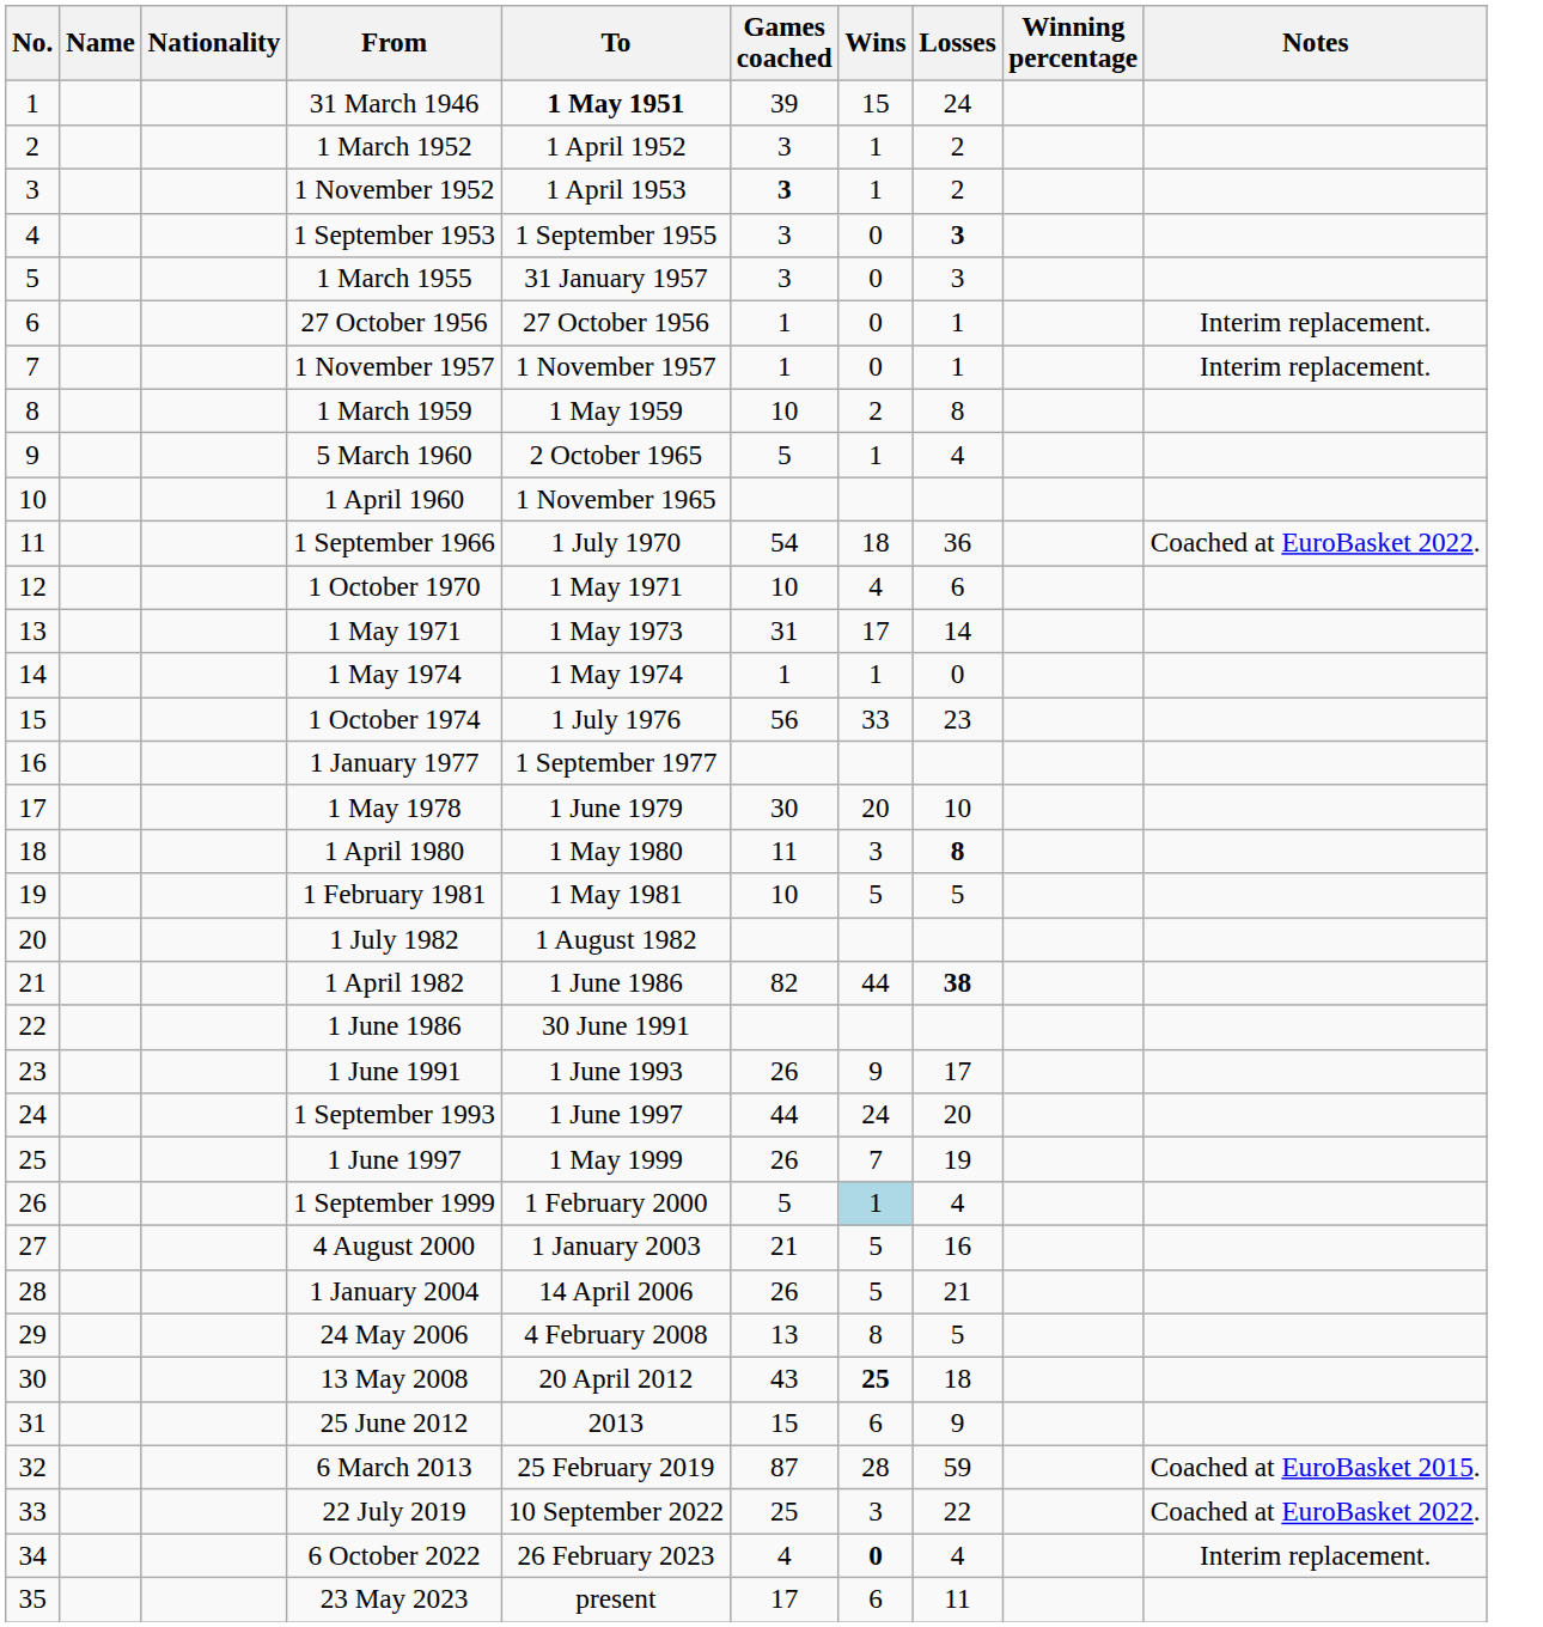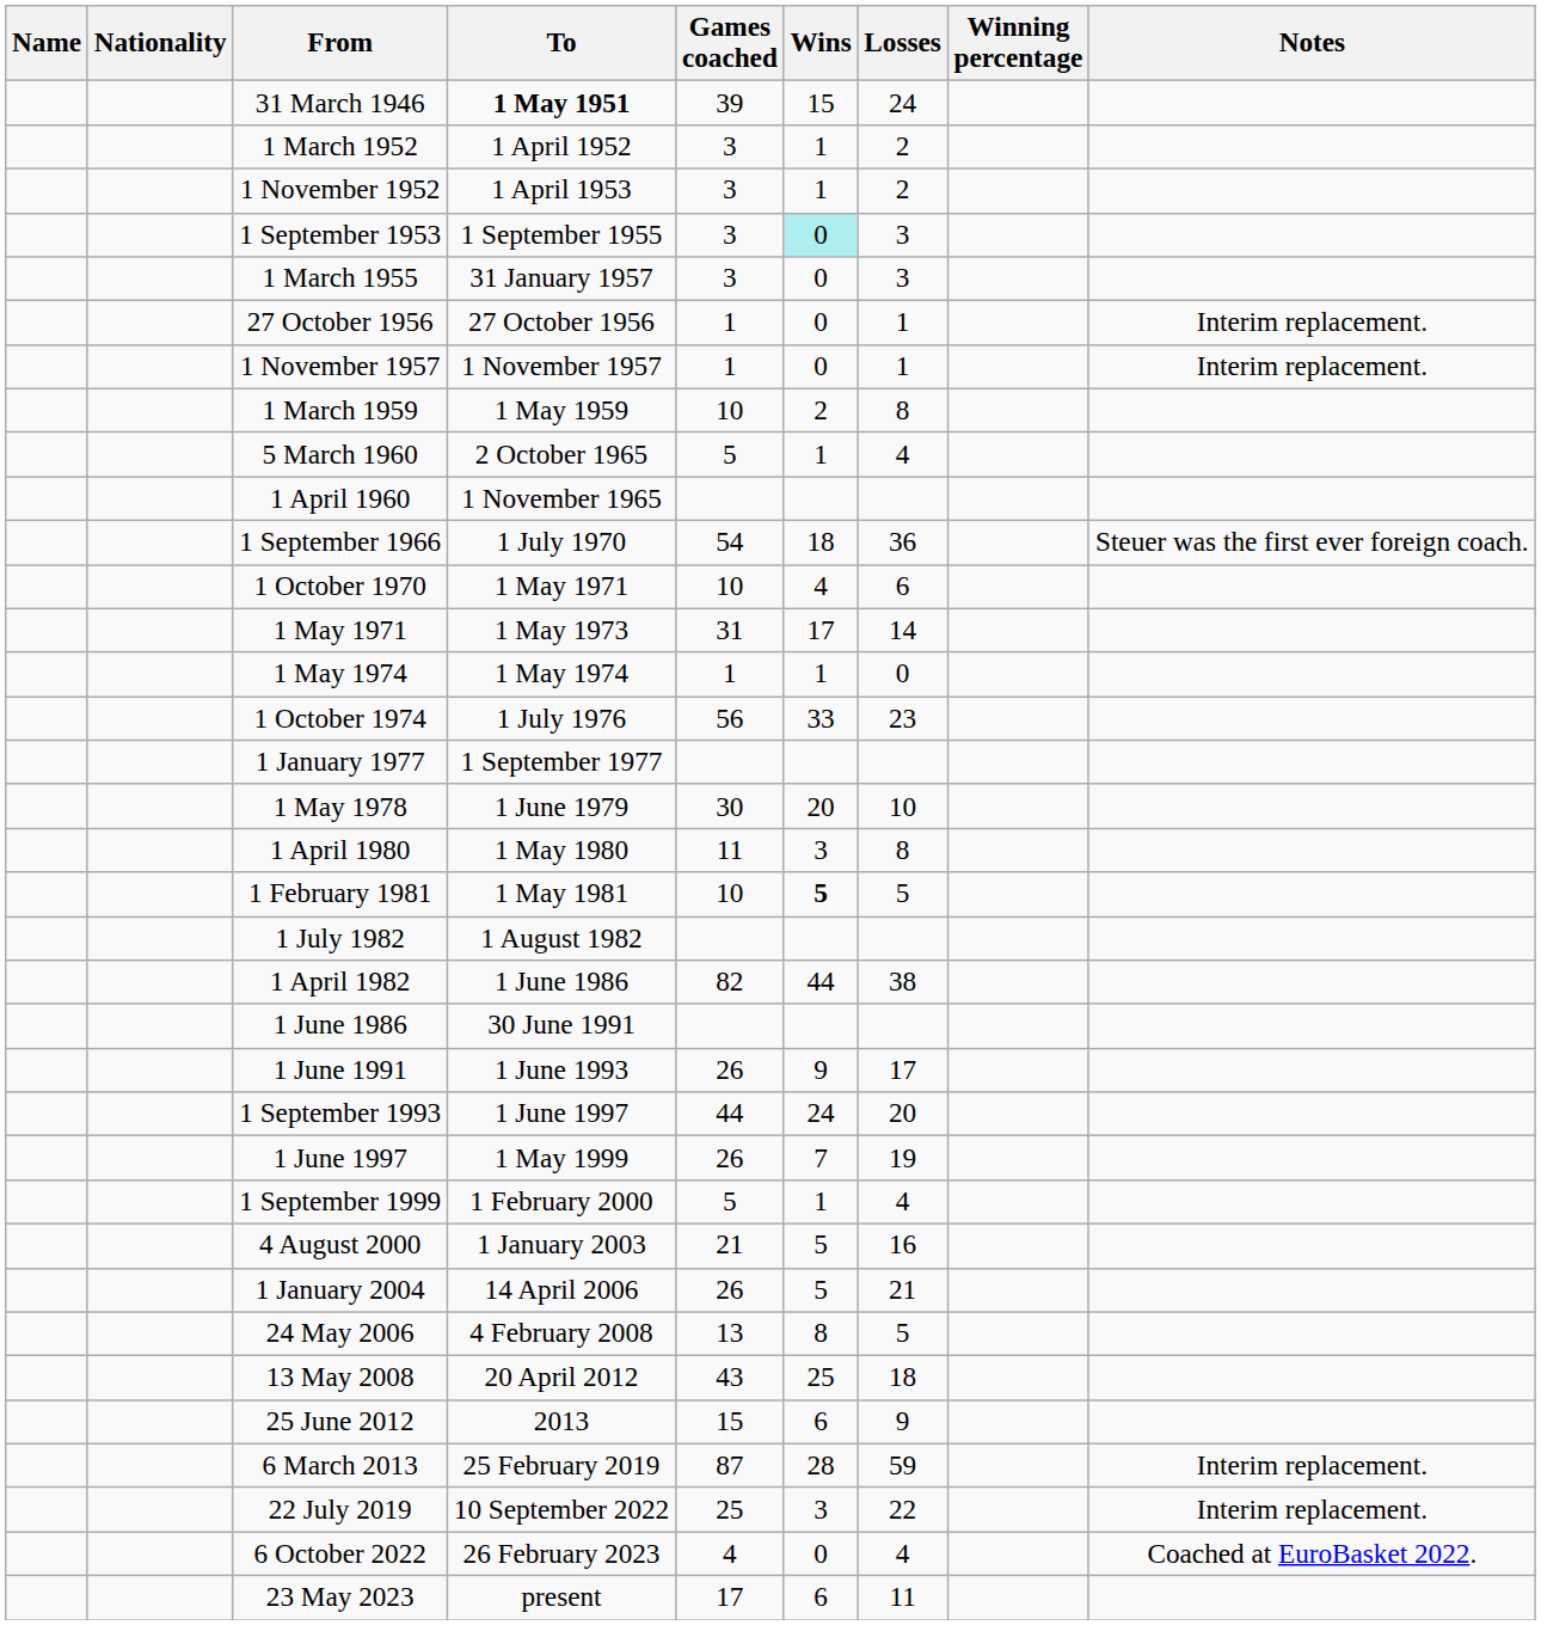- column: No. | 1 | 2 | 3 | 4 | 5 | 6 | 7 | 8 | 9 | 10 | 11 | 12 | 13 | 14 | 15 | 16 | 17 | 18 | 19 | 20 | 21 | 22 | 23 | 24 | 25 | 26 | 27 | 28 | 29 | 30 | 31 | 32 | 33 | 34 | 35
1 November 1952 | Games coached: bold -> normal
1 September 1953 | Wins: no background -> paleturquoise background
1 September 1953 | Losses: bold -> normal
1 September 1966 | Notes: Coached at EuroBasket 2022. -> Steuer was the first ever foreign coach.
1 April 1980 | Losses: bold -> normal
1 February 1981 | Wins: normal -> bold
1 April 1982 | Losses: bold -> normal
1 September 1999 | Wins: lightblue background -> no background
13 May 2008 | Wins: bold -> normal
6 March 2013 | Notes: Coached at EuroBasket 2015. -> Interim replacement.
22 July 2019 | Notes: Coached at EuroBasket 2022. -> Interim replacement.
6 October 2022 | Wins: bold -> normal
6 October 2022 | Notes: Interim replacement. -> Coached at EuroBasket 2022.
